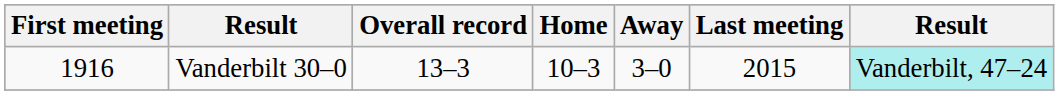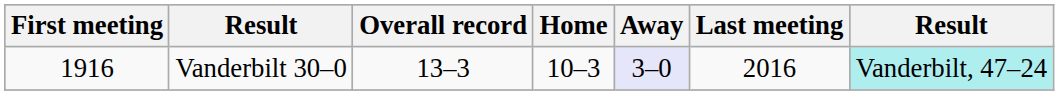Vanderbilt 30–0 | Away: no background -> lavender background
Vanderbilt 30–0 | Last meeting: 2015 -> 2016
